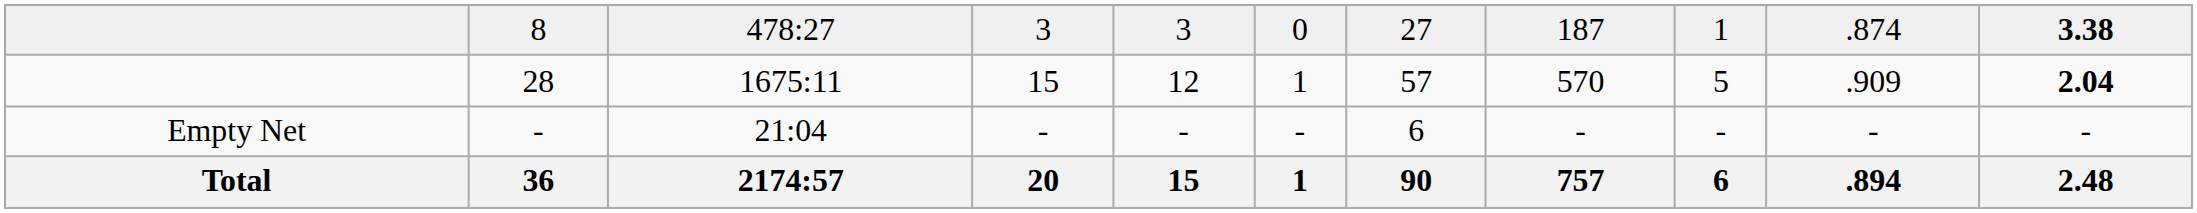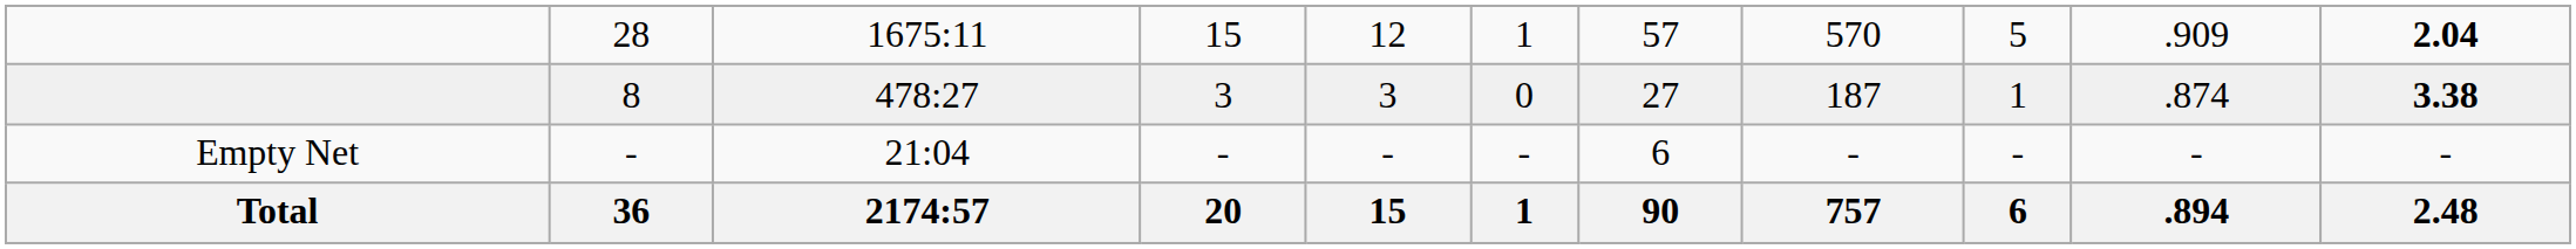rows swapped: 28 <-> 8
